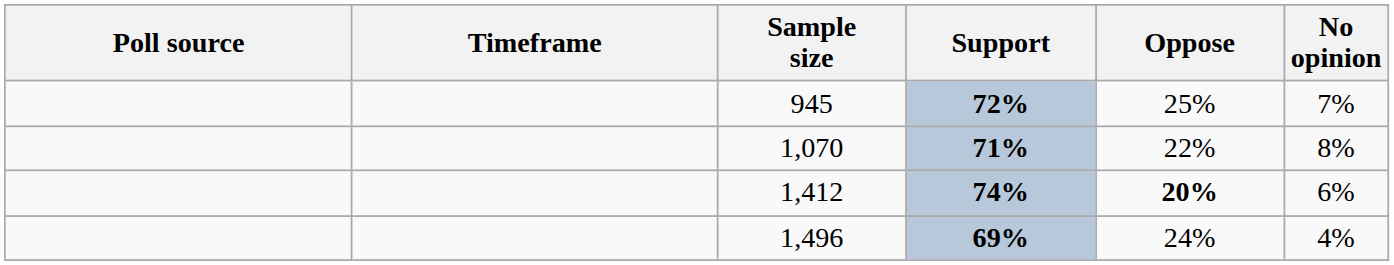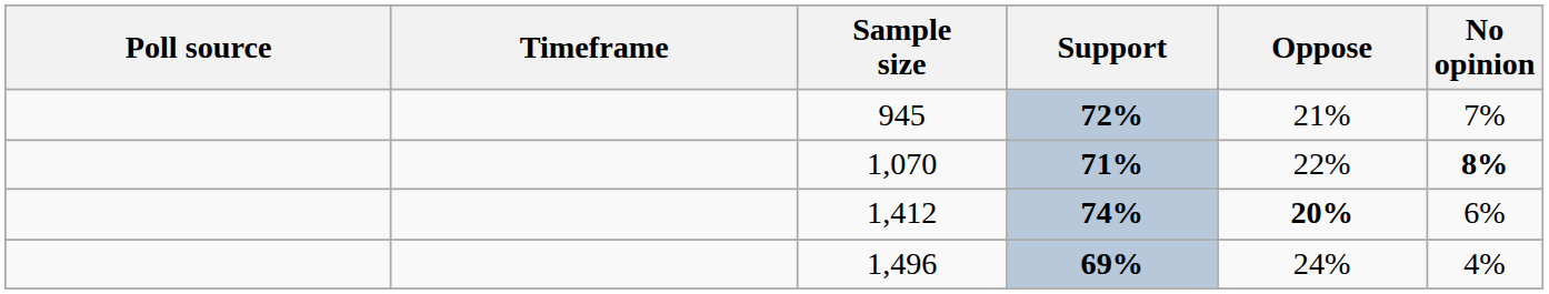945 | Oppose: 25% -> 21%
1,070 | No opinion: normal -> bold
